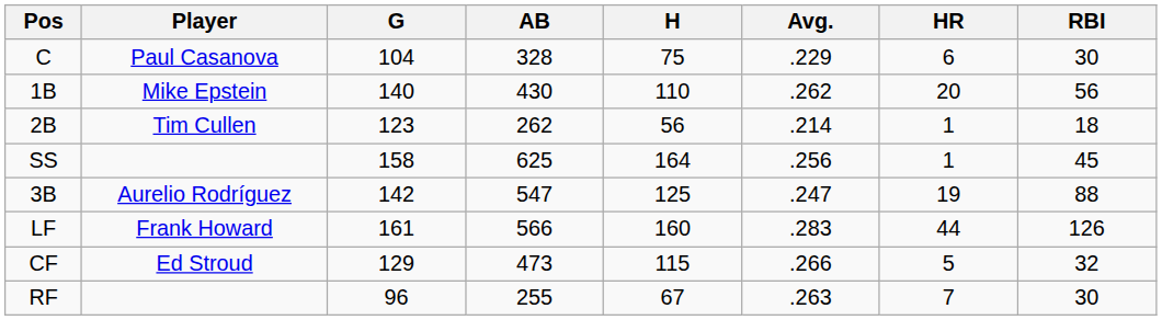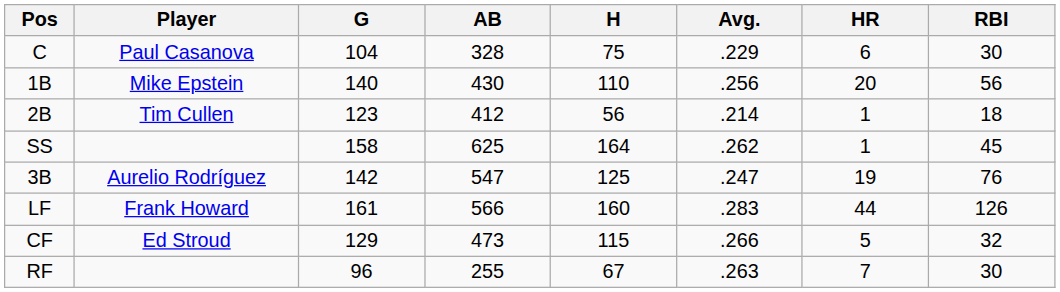1B | Avg.: .262 -> .256
2B | AB: 262 -> 412
SS | Avg.: .256 -> .262
3B | RBI: 88 -> 76
